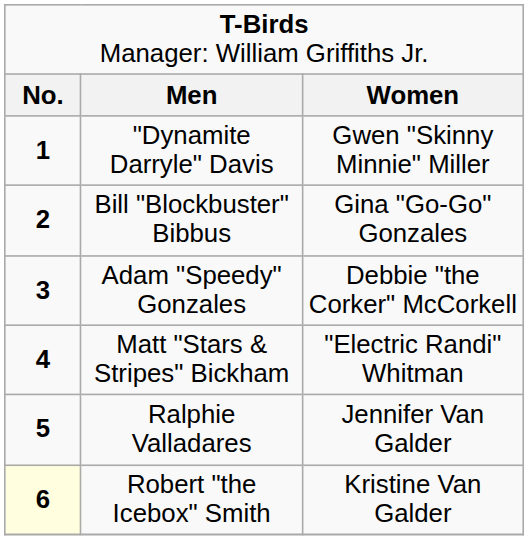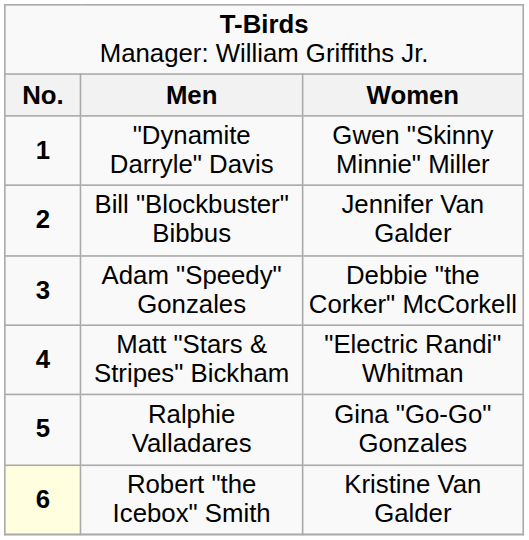Bill "Blockbuster" Bibbus | column 3: Gina "Go-Go" Gonzales -> Jennifer Van Galder
Ralphie Valladares | column 3: Jennifer Van Galder -> Gina "Go-Go" Gonzales
